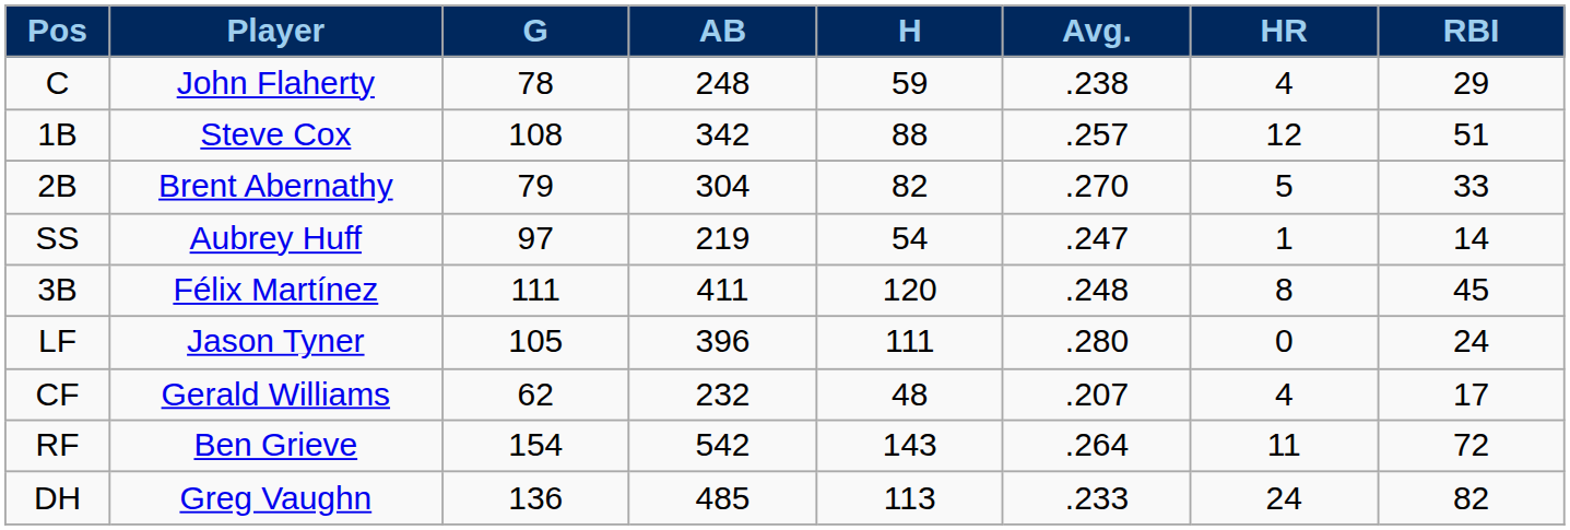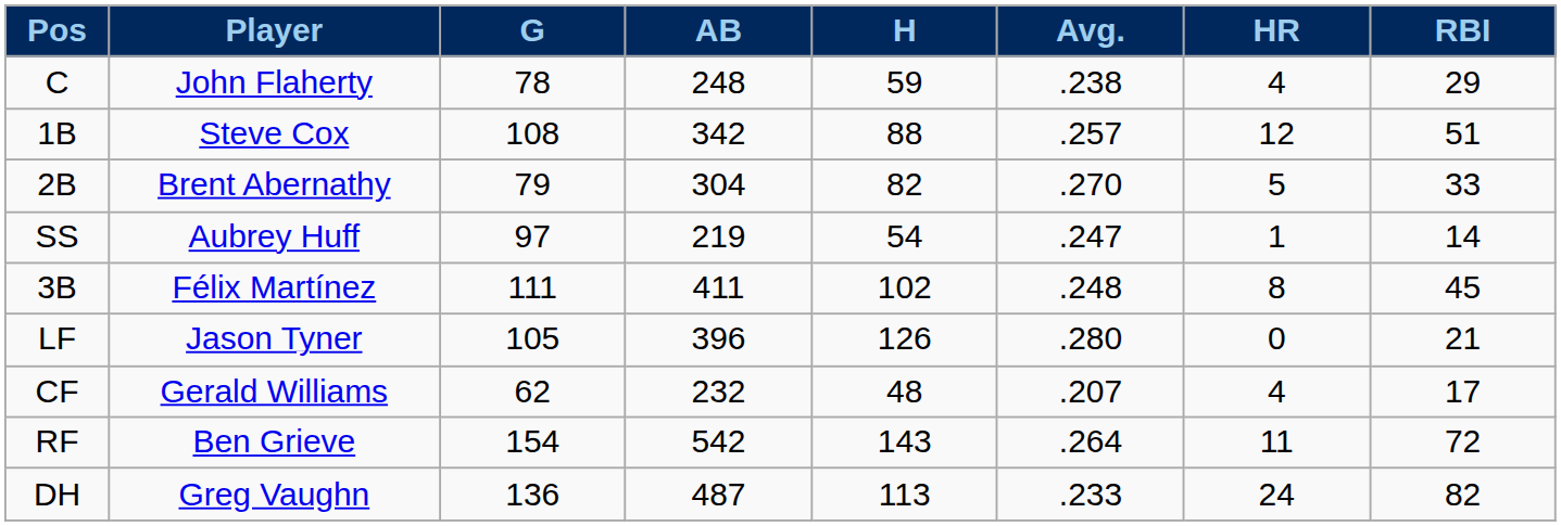3B | H: 120 -> 102
LF | H: 111 -> 126
LF | RBI: 24 -> 21
DH | AB: 485 -> 487
